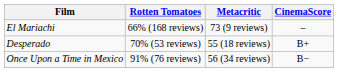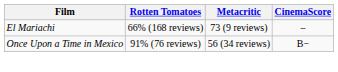- row: Desperado | 70% (53 reviews) | 55 (18 reviews) | B+
